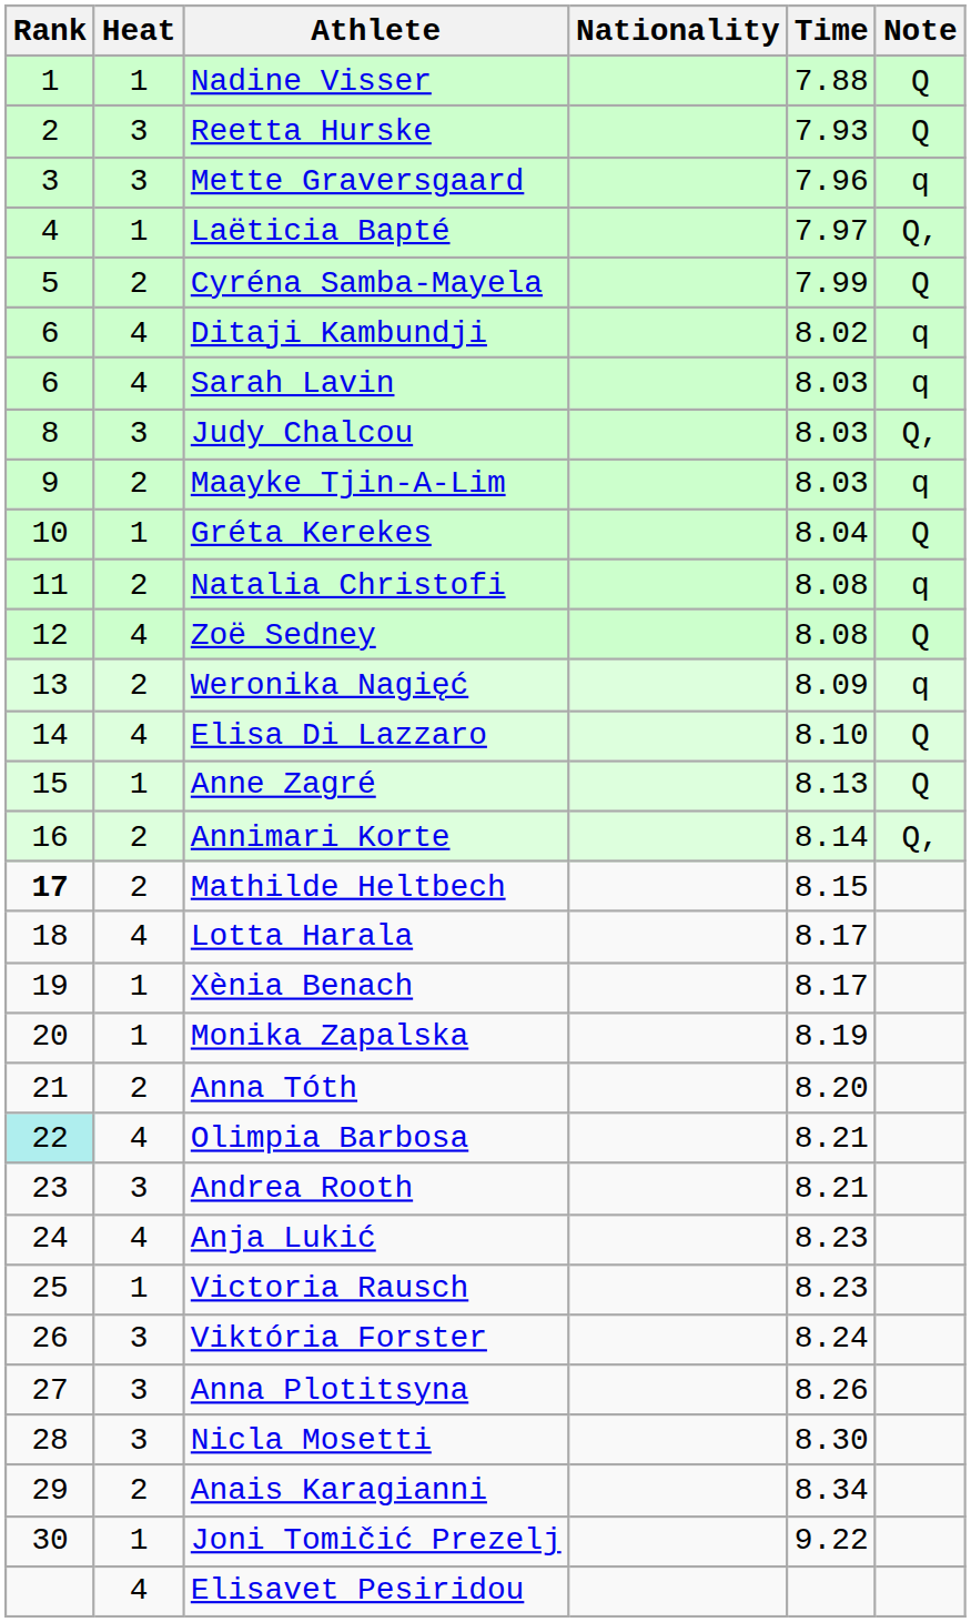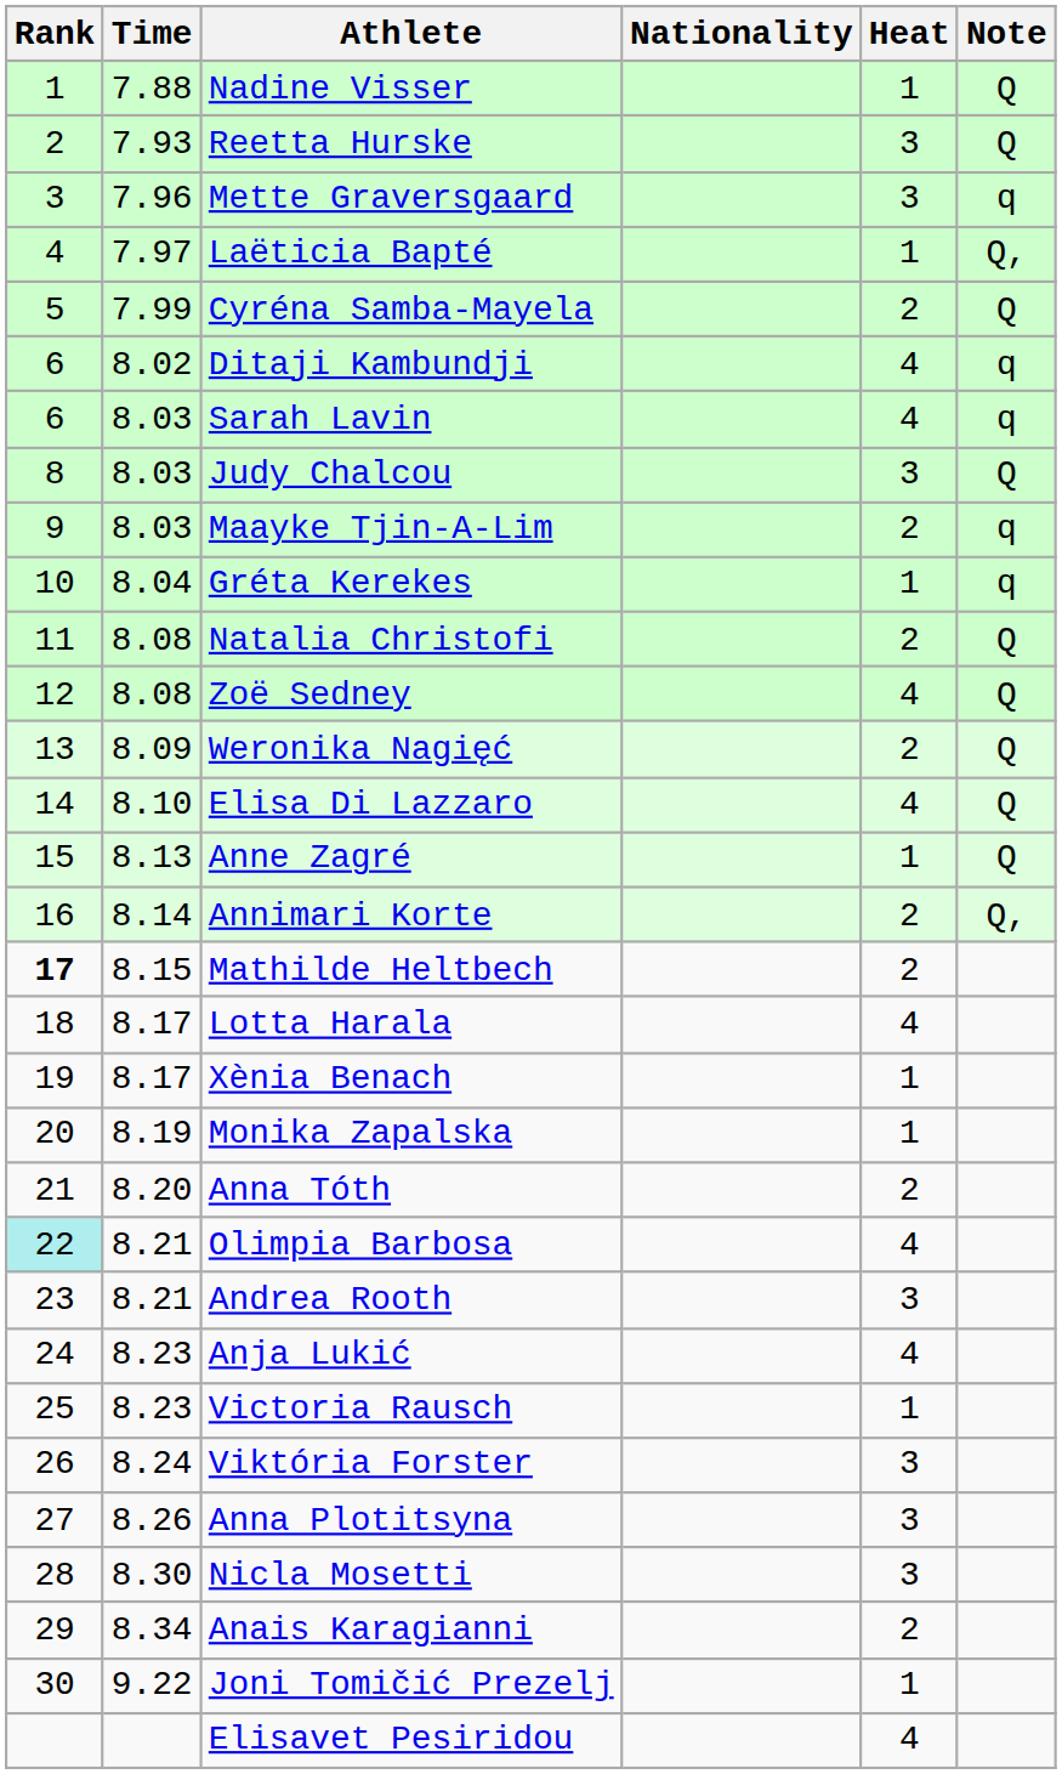columns swapped: Heat <-> Time
Judy Chalcou | Note: Q, -> Q
Gréta Kerekes | Note: Q -> q
Natalia Christofi | Note: q -> Q
Weronika Nagięć | Note: q -> Q
